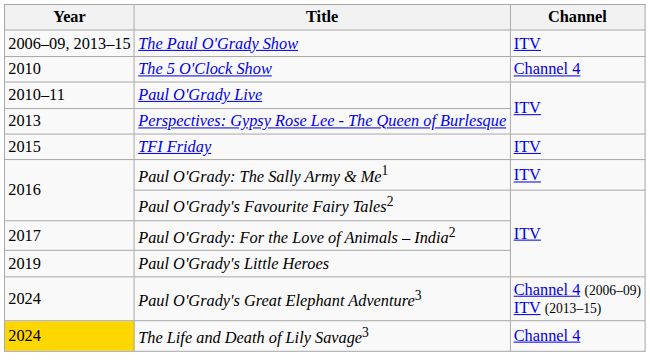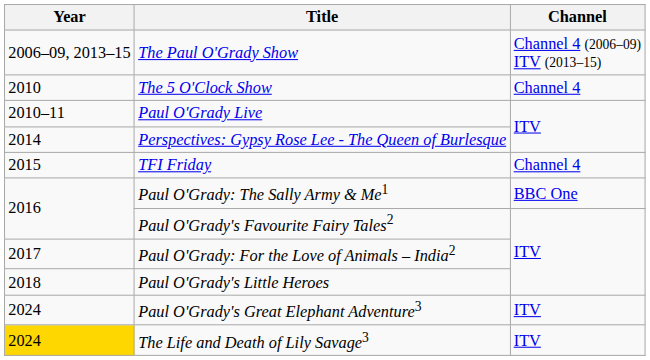The Paul O'Grady Show | Channel: ITV -> Channel 4 (2006–09) ITV (2013–15)
Perspectives: Gypsy Rose Lee - The Queen of Burlesque | Year: 2013 -> 2014
TFI Friday | Channel: ITV -> Channel 4
Paul O'Grady: The Sally Army & Me1 | Channel: ITV -> BBC One
Paul O'Grady's Little Heroes | Year: 2019 -> 2018
Paul O'Grady's Great Elephant Adventure3 | Channel: Channel 4 (2006–09) ITV (2013–15) -> ITV
The Life and Death of Lily Savage3 | Channel: Channel 4 -> ITV
